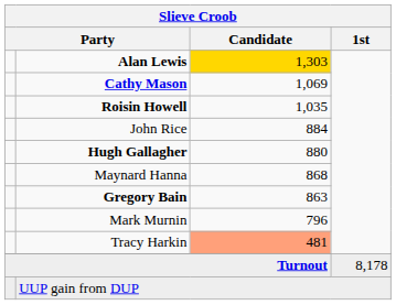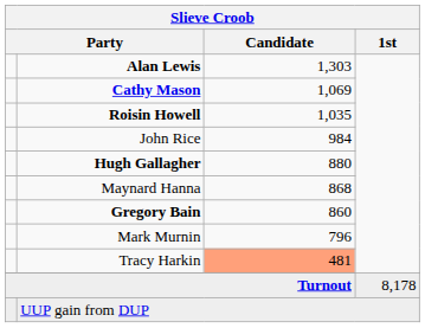Alan Lewis | Slieve Croob / Candidate: gold background -> no background
John Rice | Slieve Croob / Candidate: 884 -> 984
Gregory Bain | Slieve Croob / Candidate: 863 -> 860
